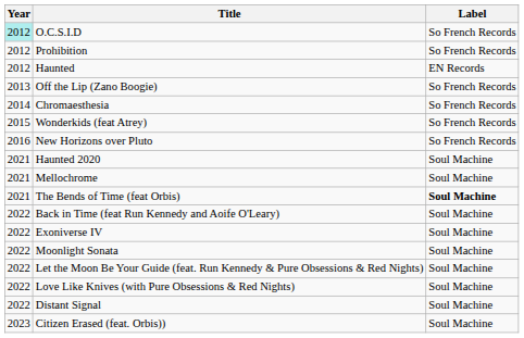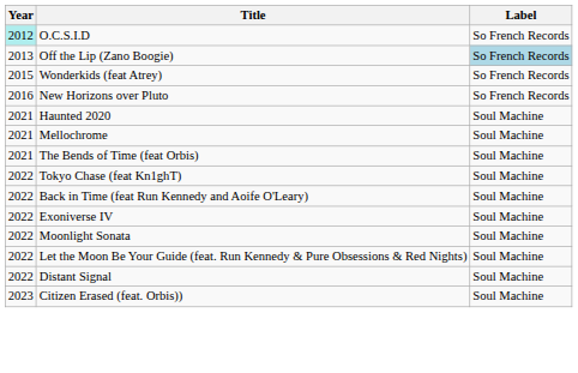- row: 2012 | Prohibition | So French Records
- row: 2012 | Haunted | EN Records
Off the Lip (Zano Boogie) | Label: no background -> lightblue background
- row: 2014 | Chromaesthesia | So French Records
The Bends of Time (feat Orbis) | Label: bold -> normal
+ row: 2022 | Tokyo Chase (feat Kn1ghT) | Soul Machine
- row: 2022 | Love Like Knives (with Pure Obsessions & Red Nights) | Soul Machine
